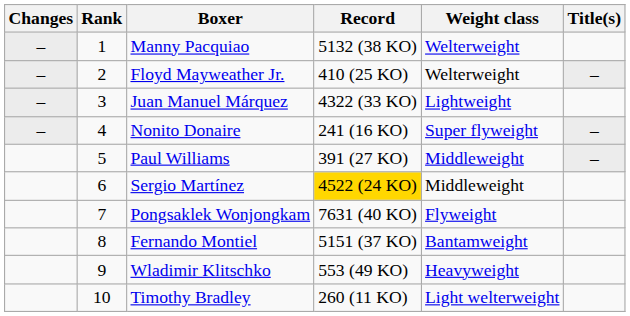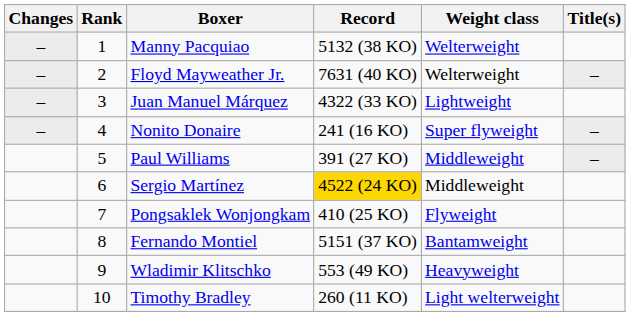Floyd Mayweather Jr. | Record: 410 (25 KO) -> 7631 (40 KO)
Pongsaklek Wonjongkam | Record: 7631 (40 KO) -> 410 (25 KO)
